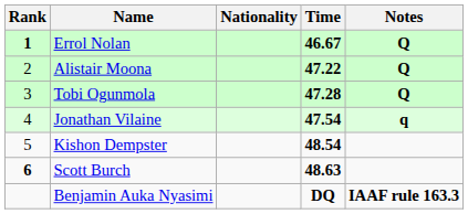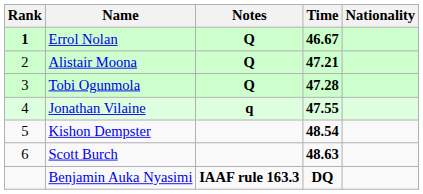columns swapped: Nationality <-> Notes
Alistair Moona | Time: 47.22 -> 47.21
Jonathan Vilaine | Time: 47.54 -> 47.55
Scott Burch | Rank: bold -> normal
